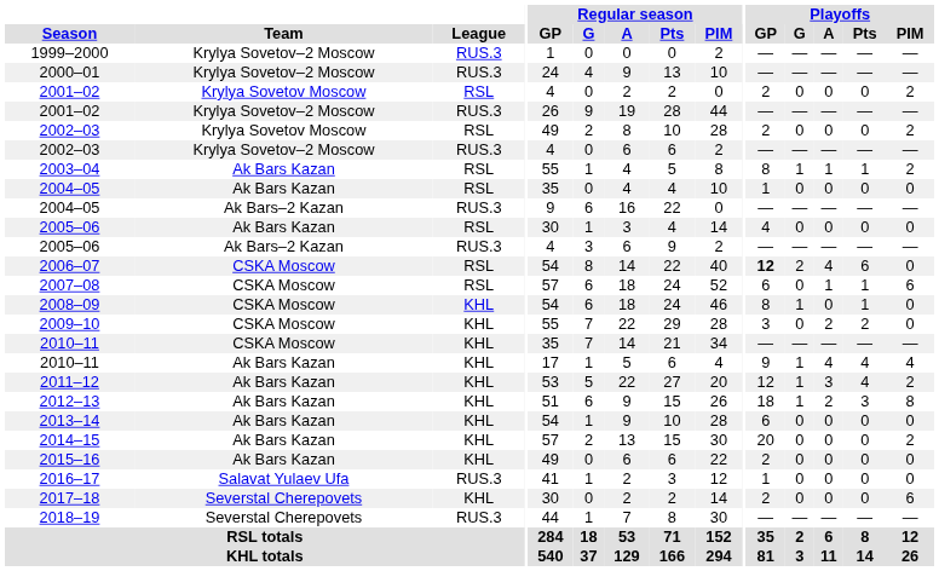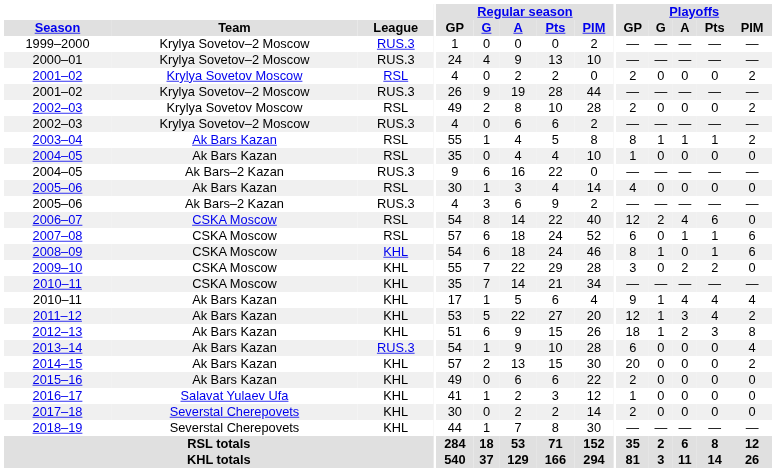2006–07 | Playoffs / GP: bold -> normal
2008–09 | Playoffs / PIM: 0 -> 6
2013–14 | League: KHL -> RUS.3
2013–14 | Playoffs / PIM: 0 -> 4
2016–17 | League: RUS.3 -> KHL
2017–18 | Playoffs / PIM: 6 -> 0
2018–19 | League: RUS.3 -> KHL
